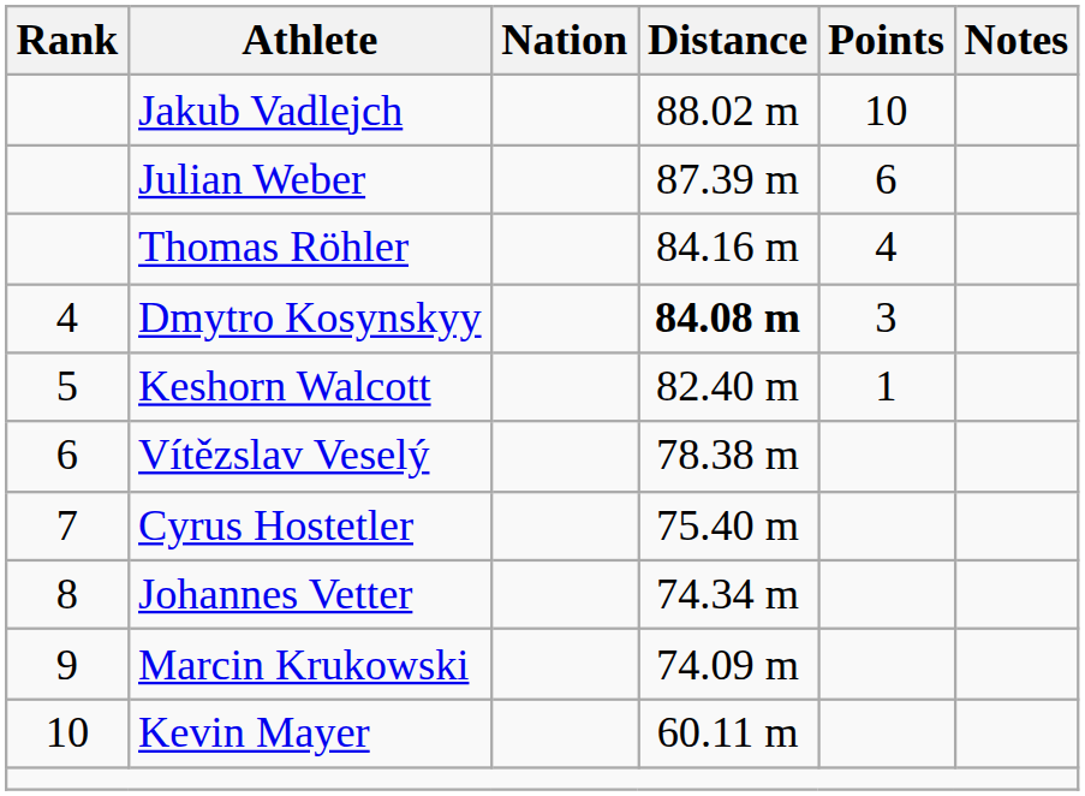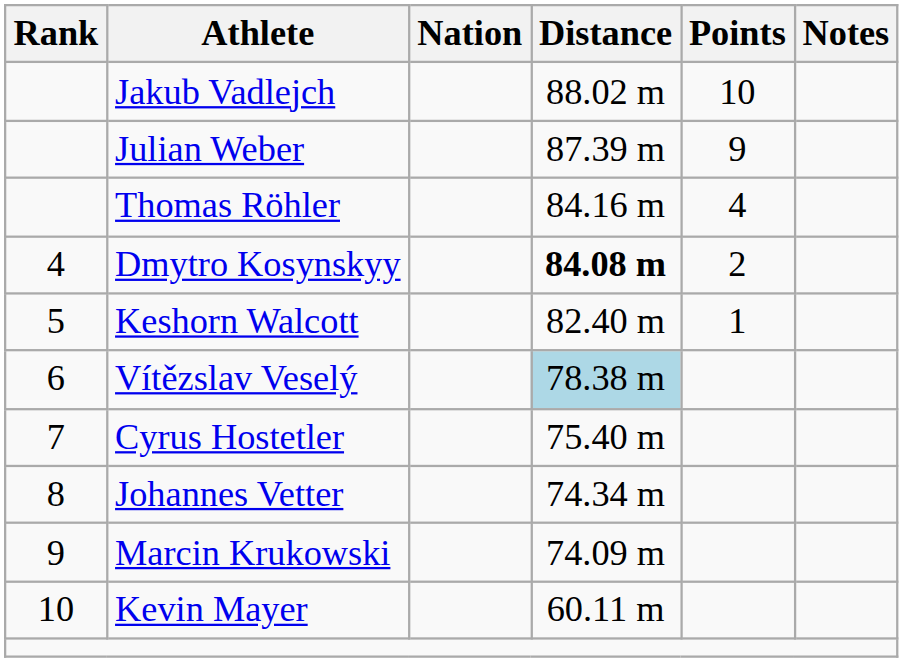Julian Weber | Points: 6 -> 9
Dmytro Kosynskyy | Points: 3 -> 2
Vítězslav Veselý | Distance: no background -> lightblue background
